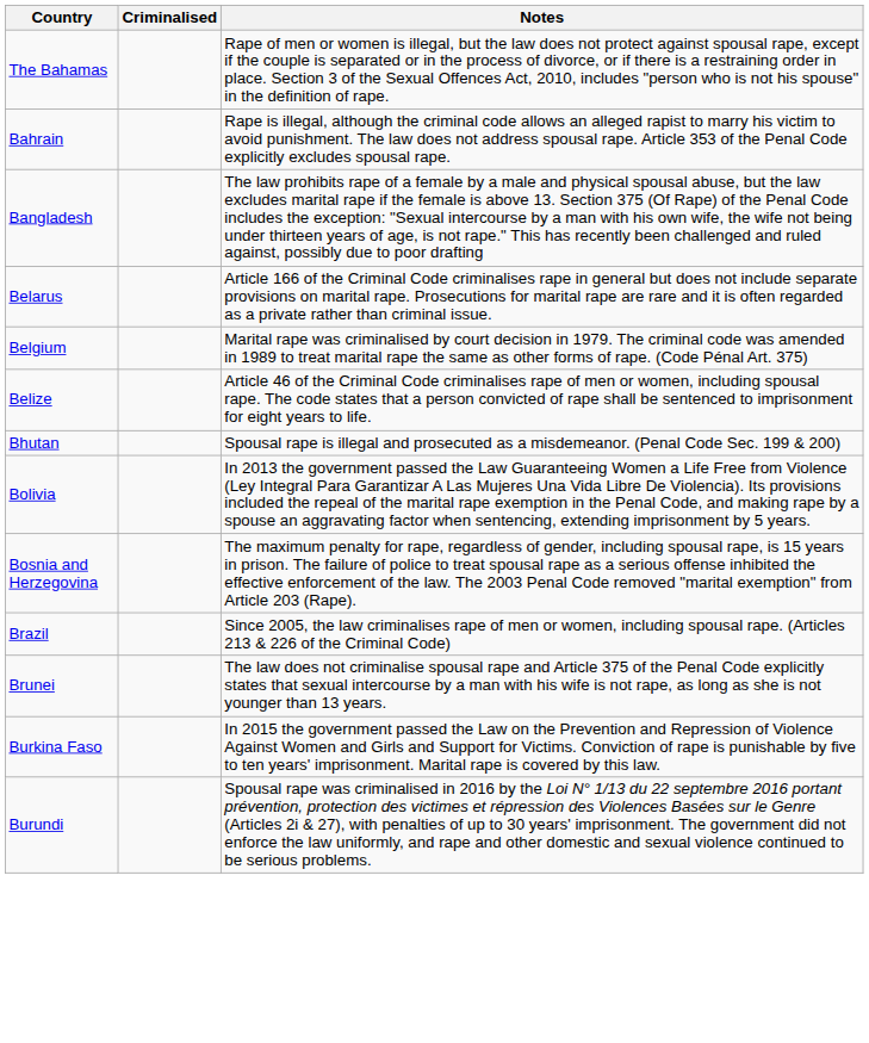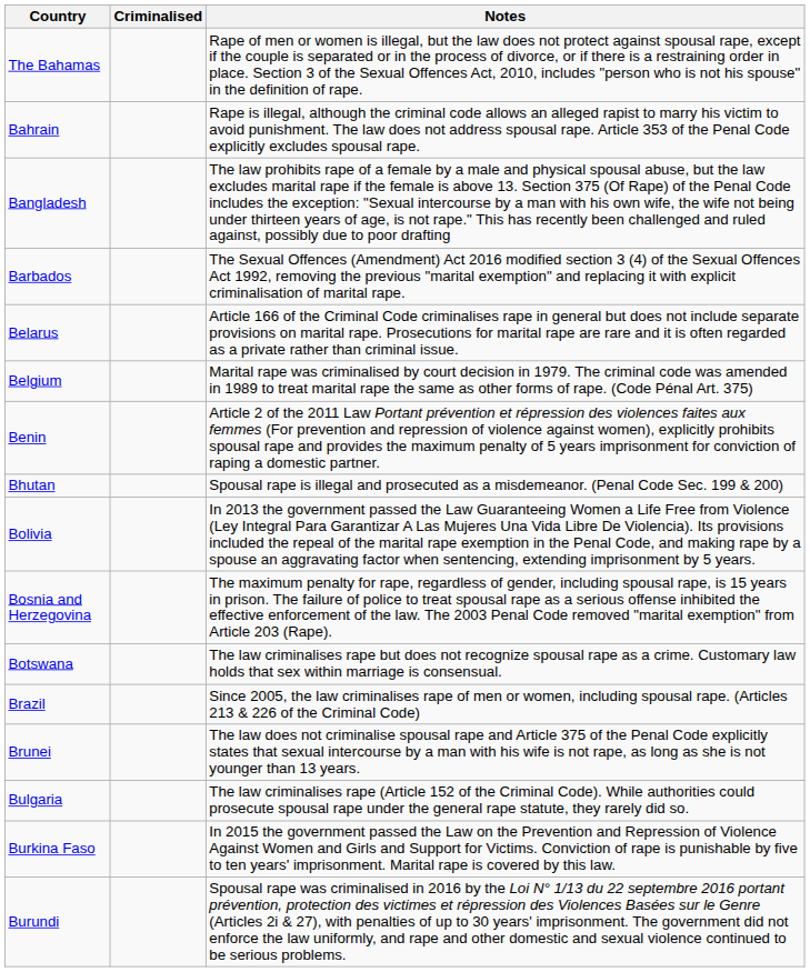+ row: Barbados | The Sexual Offences (Amendment) Act 2016 modified section 3 (4) of the Sexual Offences Act 1992, removing the previous "marital exemption" and replacing it with explicit criminalisation of marital rape.
- row: Belize | Article 46 of the Criminal Code criminalises rape of men or women, including spousal rape. The code states that a person convicted of rape shall be sentenced to imprisonment for eight years to life.
+ row: Benin | Article 2 of the 2011 Law Portant prévention et répression des violences faites aux femmes (For prevention and repression of violence against women), explicitly prohibits spousal rape and provides the maximum penalty of 5 years imprisonment for conviction of raping a domestic partner.
+ row: Botswana | The law criminalises rape but does not recognize spousal rape as a crime. Customary law holds that sex within marriage is consensual.
+ row: Bulgaria | The law criminalises rape (Article 152 of the Criminal Code). While authorities could prosecute spousal rape under the general rape statute, they rarely did so.
